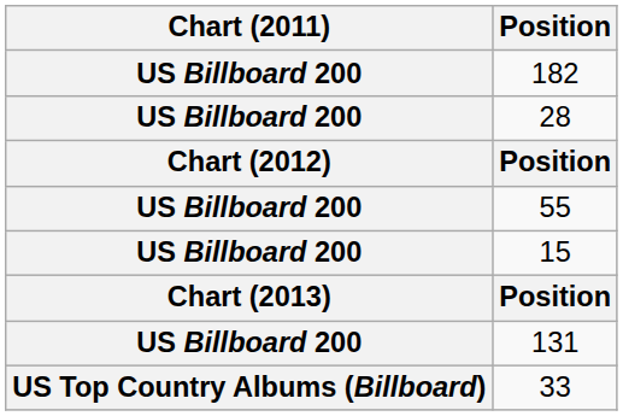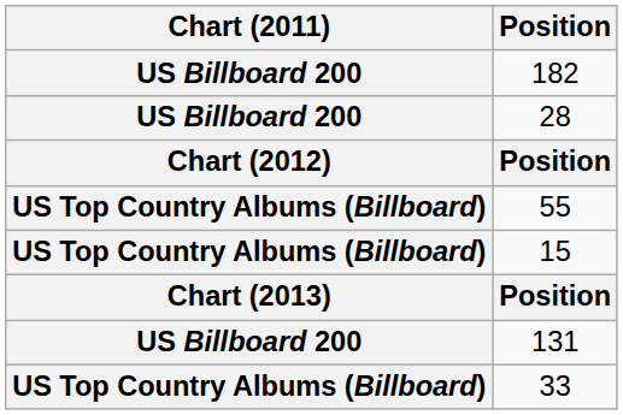55 | Chart (2011): US Billboard 200 -> US Top Country Albums (Billboard)
15 | Chart (2011): US Billboard 200 -> US Top Country Albums (Billboard)
